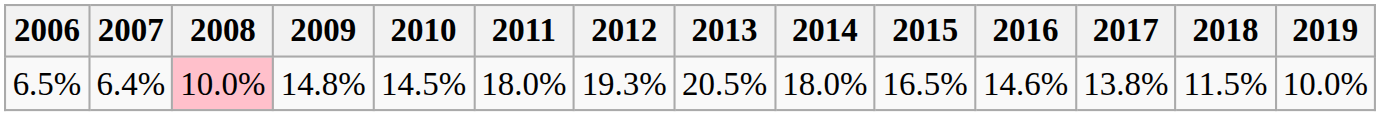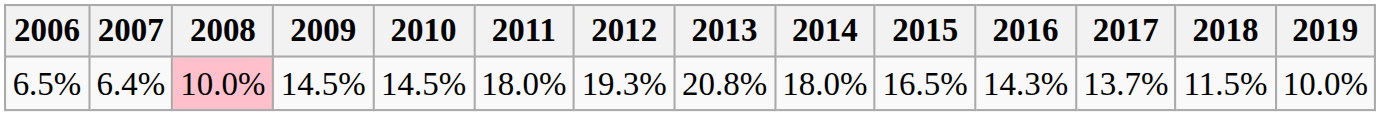6.5% | 2009: 14.8% -> 14.5%
6.5% | 2013: 20.5% -> 20.8%
6.5% | 2016: 14.6% -> 14.3%
6.5% | 2017: 13.8% -> 13.7%
